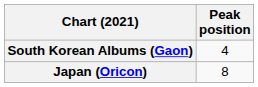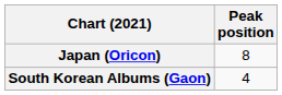rows swapped: South Korean Albums (Gaon) <-> Japan (Oricon)
